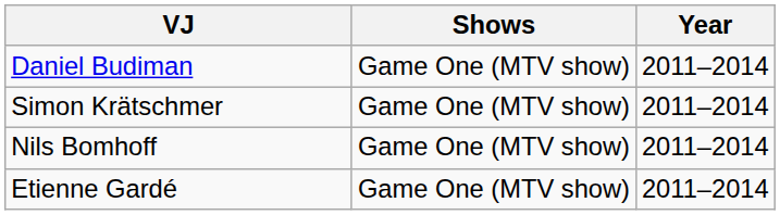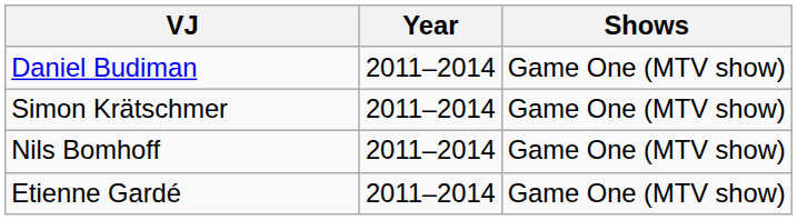columns swapped: Year <-> Shows
